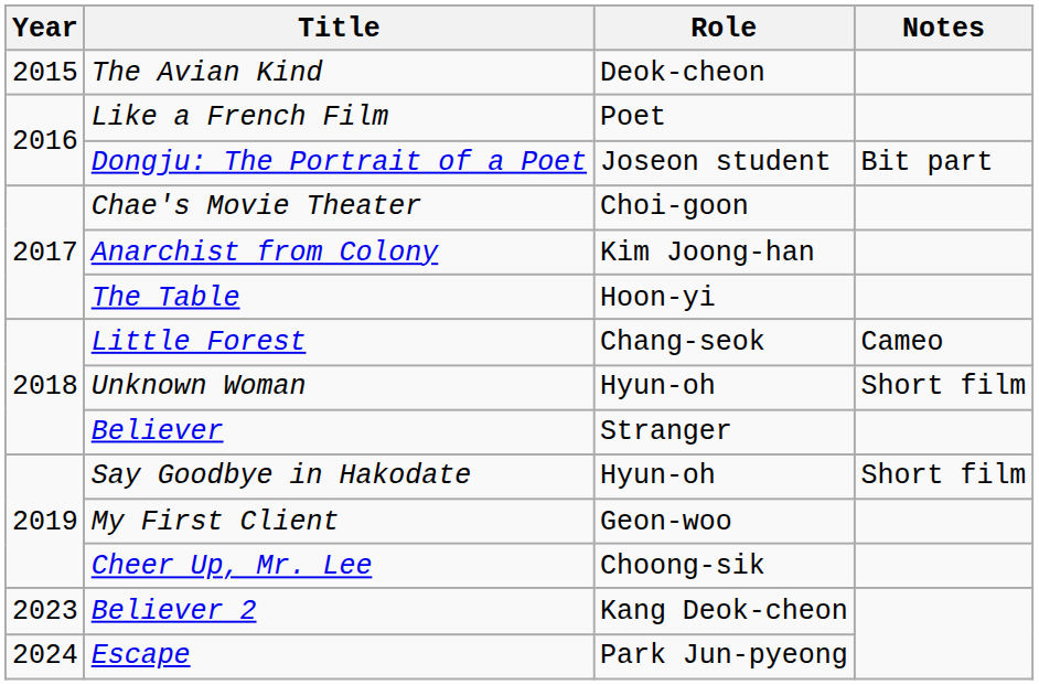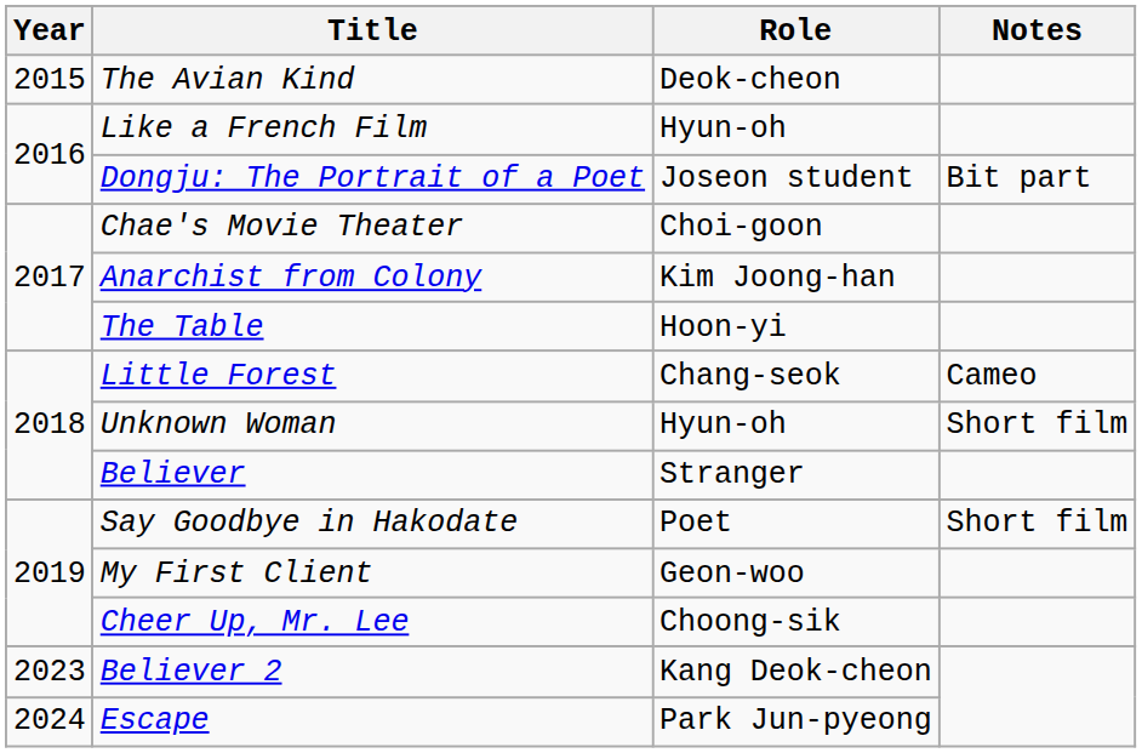Like a French Film | Role: Poet -> Hyun-oh
Say Goodbye in Hakodate | Role: Hyun-oh -> Poet
